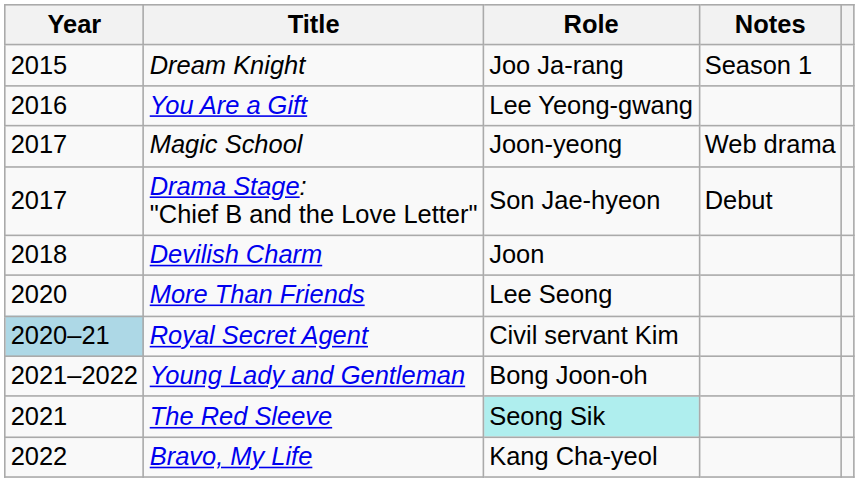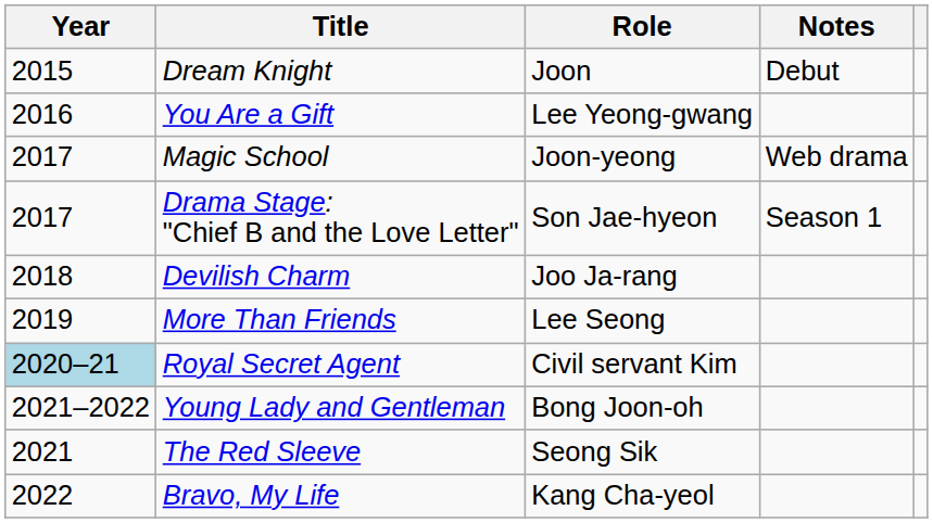Dream Knight | Role: Joo Ja-rang -> Joon
Dream Knight | Notes: Season 1 -> Debut
Drama Stage: "Chief B and the Love Letter" | Notes: Debut -> Season 1
Devilish Charm | Role: Joon -> Joo Ja-rang
More Than Friends | Year: 2020 -> 2019
The Red Sleeve | Role: paleturquoise background -> no background
